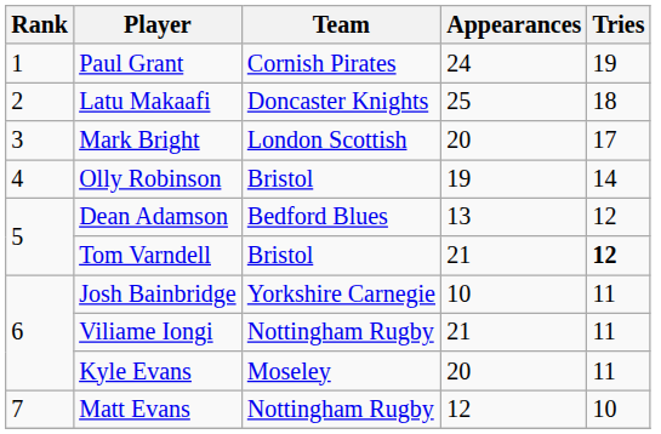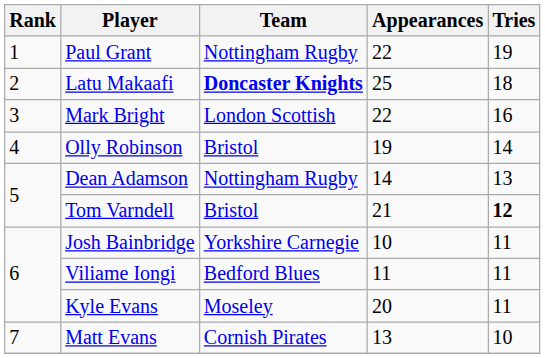Paul Grant | Team: Cornish Pirates -> Nottingham Rugby
Paul Grant | Appearances: 24 -> 22
Latu Makaafi | Team: normal -> bold
Mark Bright | Appearances: 20 -> 22
Mark Bright | Tries: 17 -> 16
Dean Adamson | Team: Bedford Blues -> Nottingham Rugby
Dean Adamson | Appearances: 13 -> 14
Dean Adamson | Tries: 12 -> 13
Viliame Iongi | Team: Nottingham Rugby -> Bedford Blues
Viliame Iongi | Appearances: 21 -> 11
Matt Evans | Team: Nottingham Rugby -> Cornish Pirates
Matt Evans | Appearances: 12 -> 13
